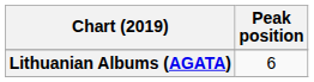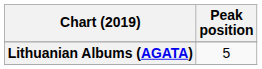Lithuanian Albums (AGATA) | Peak position: 6 -> 5
